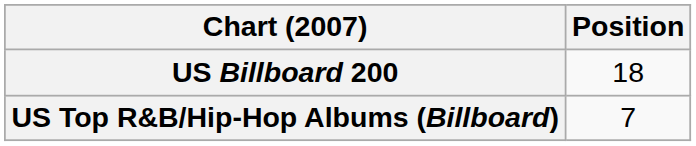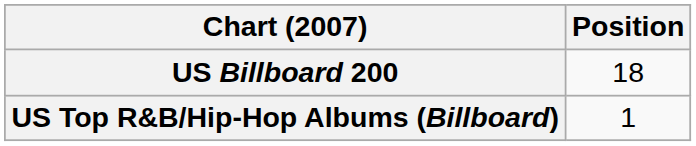US Top R&B/Hip-Hop Albums (Billboard) | Position: 7 -> 1
